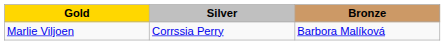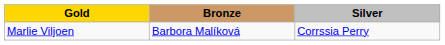columns swapped: Silver <-> Bronze
